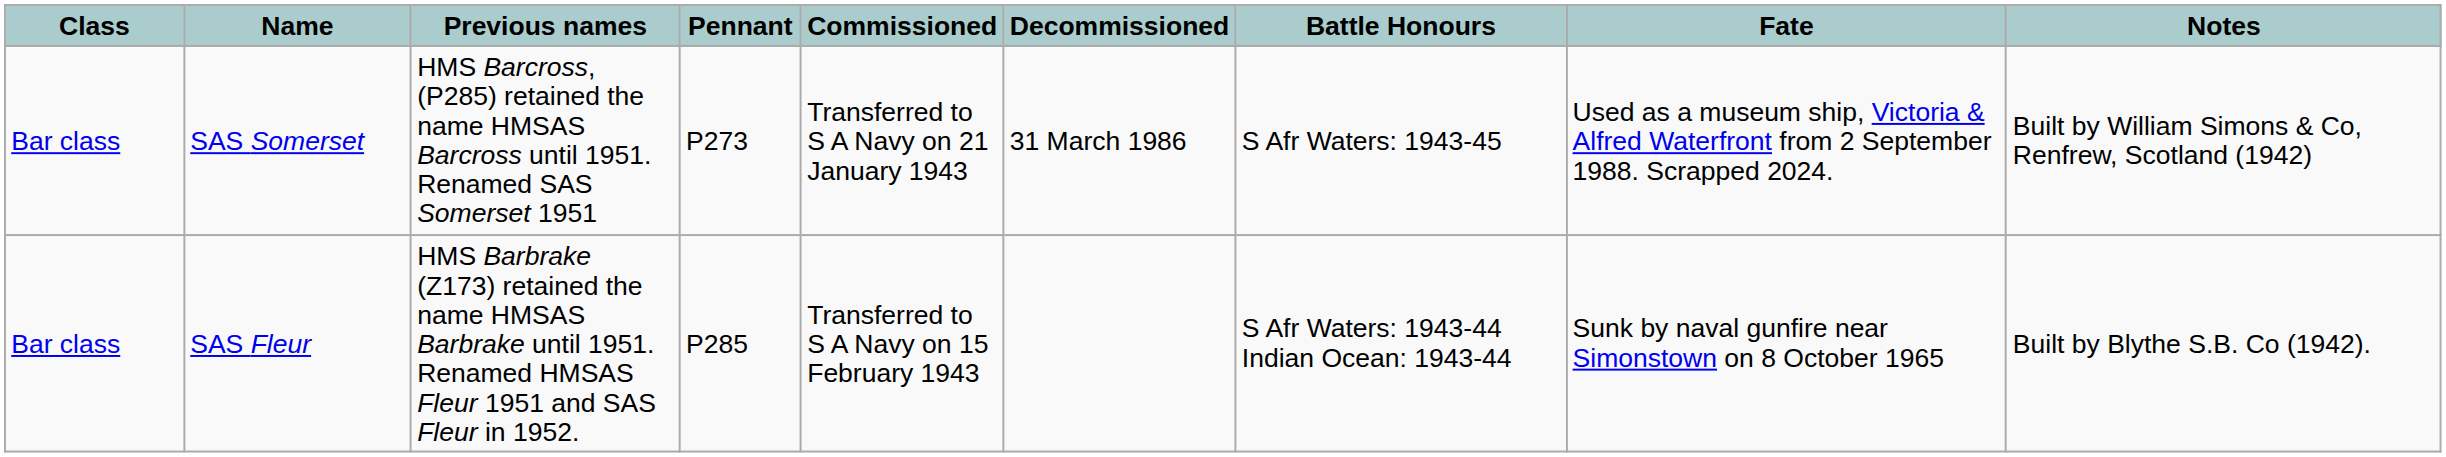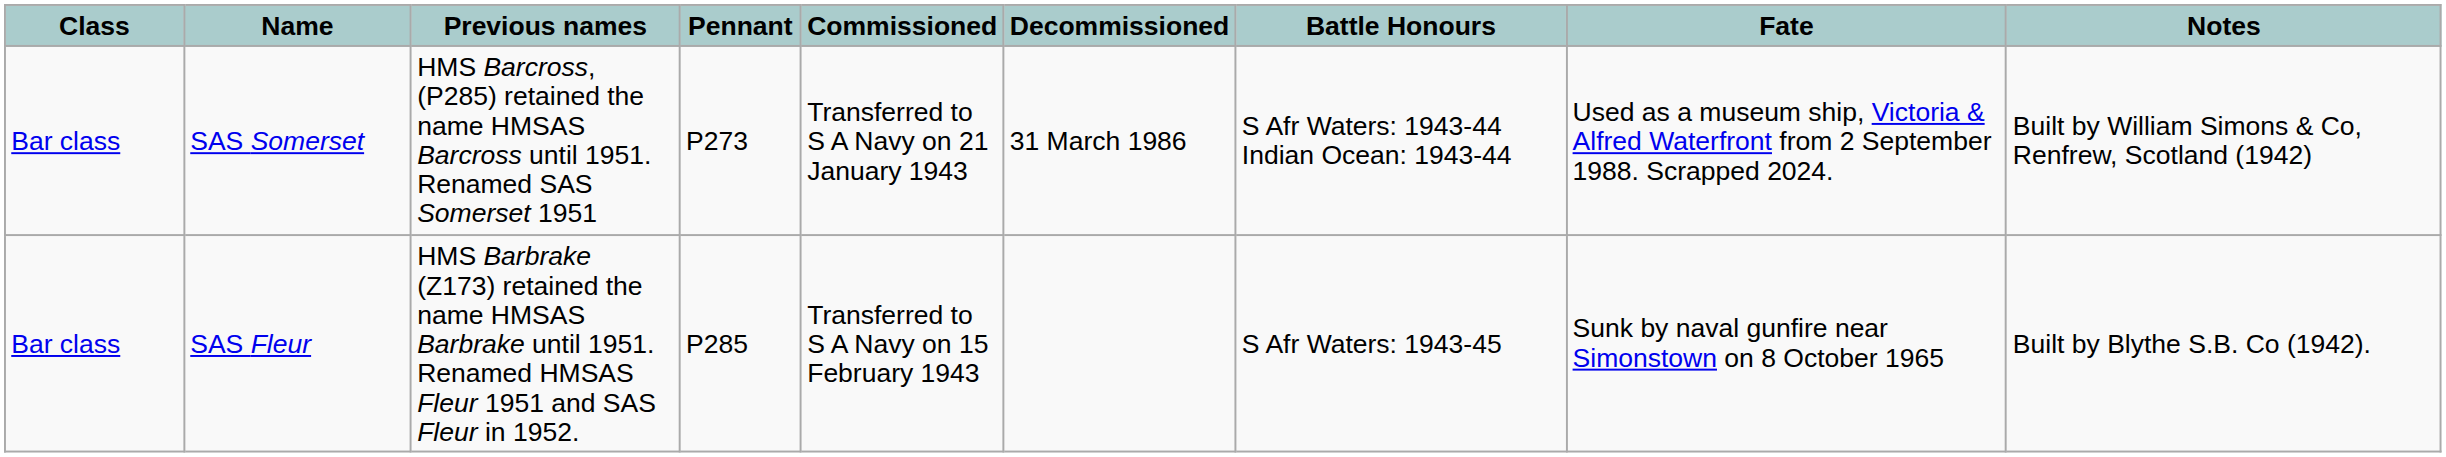SAS Somerset | Battle Honours: S Afr Waters: 1943-45 -> S Afr Waters: 1943-44 Indian Ocean: 1943-44
SAS Fleur | Battle Honours: S Afr Waters: 1943-44 Indian Ocean: 1943-44 -> S Afr Waters: 1943-45
